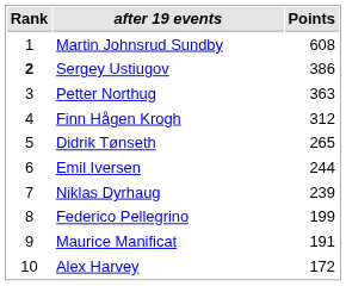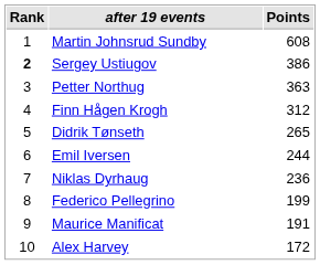Niklas Dyrhaug | Points: 239 -> 236
